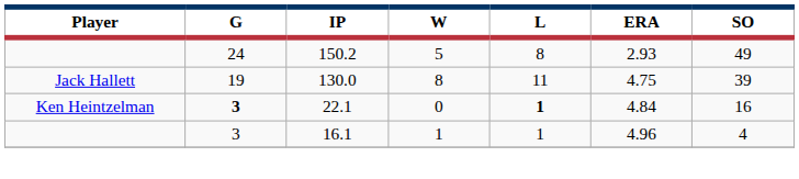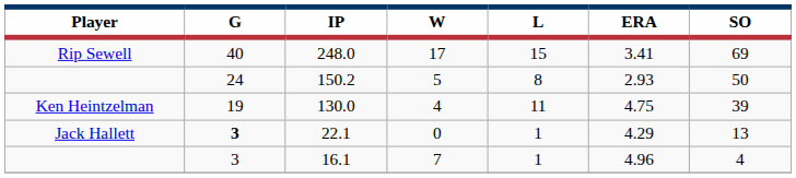+ row: Rip Sewell | 40 | 248.0 | 17 | 15 | 3.41 | 69
150.2 | SO: 49 -> 50
130.0 | Player: Jack Hallett -> Ken Heintzelman
130.0 | W: 8 -> 4
22.1 | Player: Ken Heintzelman -> Jack Hallett
22.1 | L: bold -> normal
22.1 | ERA: 4.84 -> 4.29
22.1 | SO: 16 -> 13
16.1 | W: 1 -> 7
